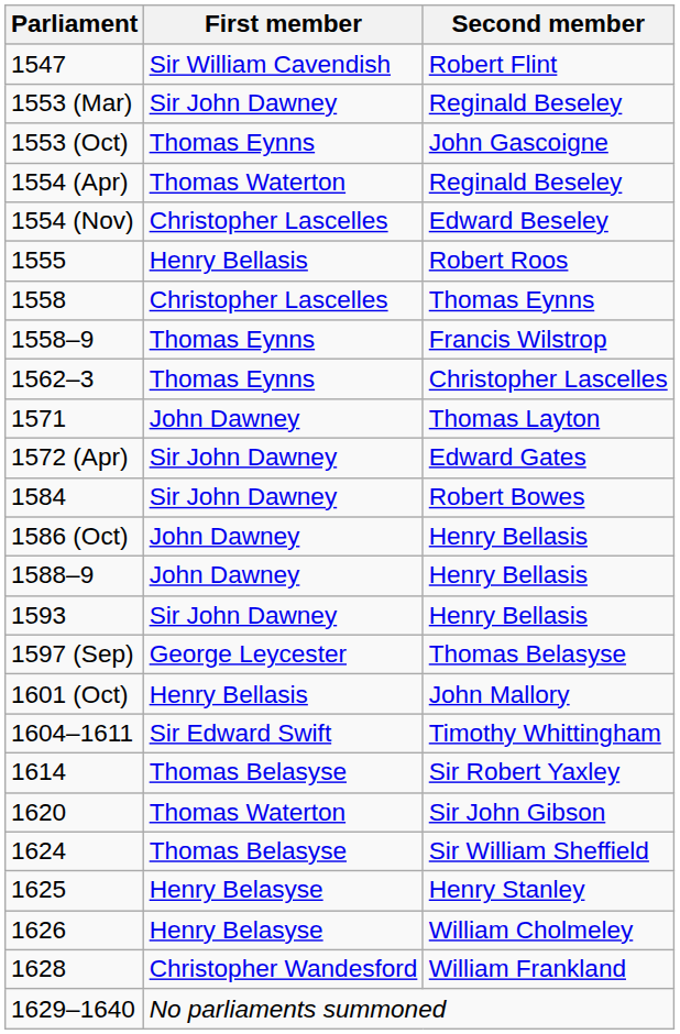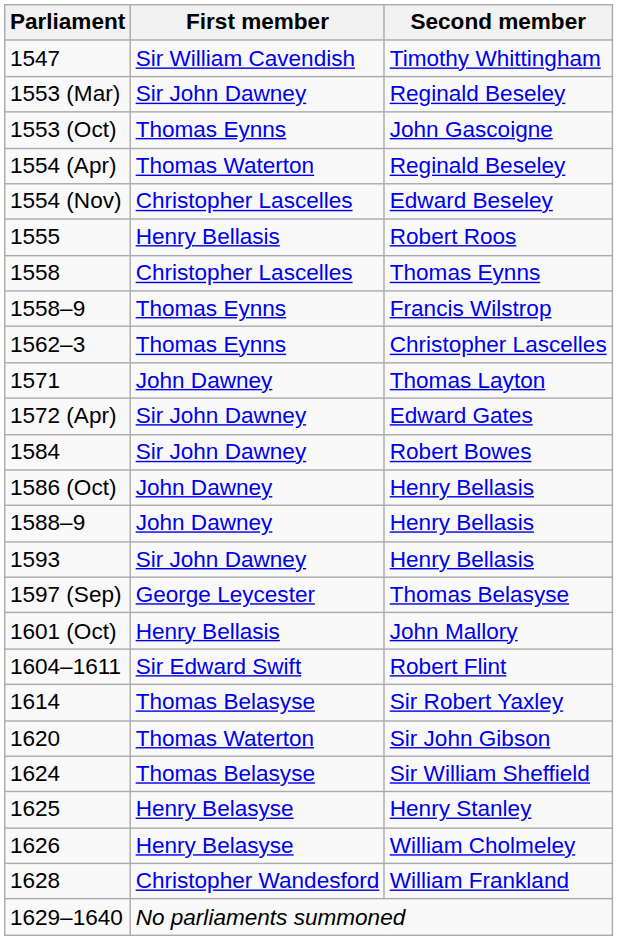1547 | Second member: Robert Flint -> Timothy Whittingham
1604–1611 | Second member: Timothy Whittingham -> Robert Flint
